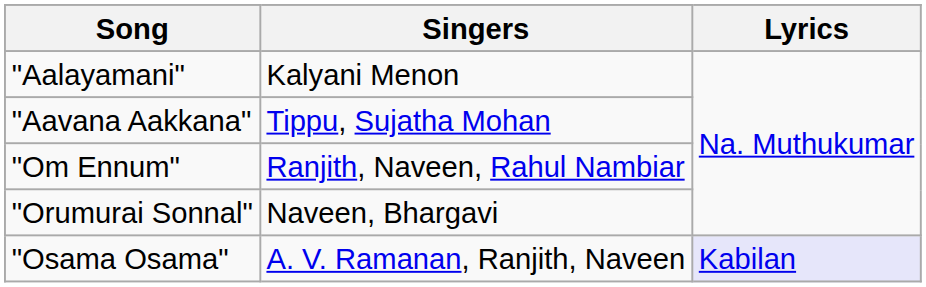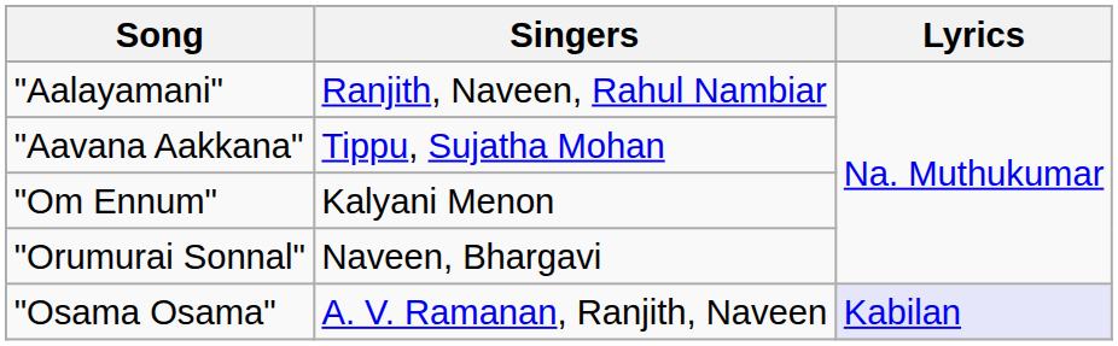"Aalayamani" | Singers: Kalyani Menon -> Ranjith, Naveen, Rahul Nambiar
"Om Ennum" | Singers: Ranjith, Naveen, Rahul Nambiar -> Kalyani Menon
